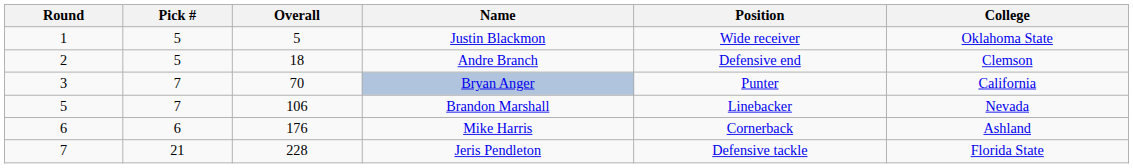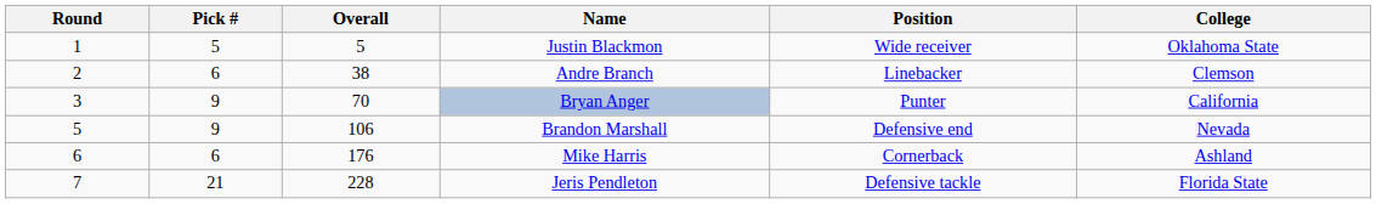Andre Branch | Pick #: 5 -> 6
Andre Branch | Overall: 18 -> 38
Andre Branch | Position: Defensive end -> Linebacker
Bryan Anger | Pick #: 7 -> 9
Brandon Marshall | Pick #: 7 -> 9
Brandon Marshall | Position: Linebacker -> Defensive end
